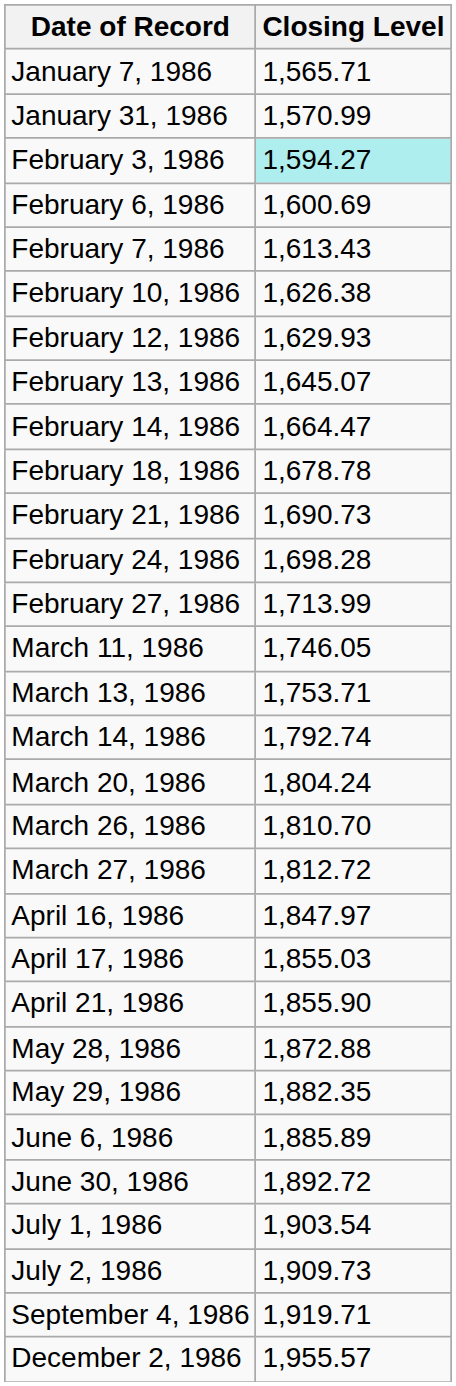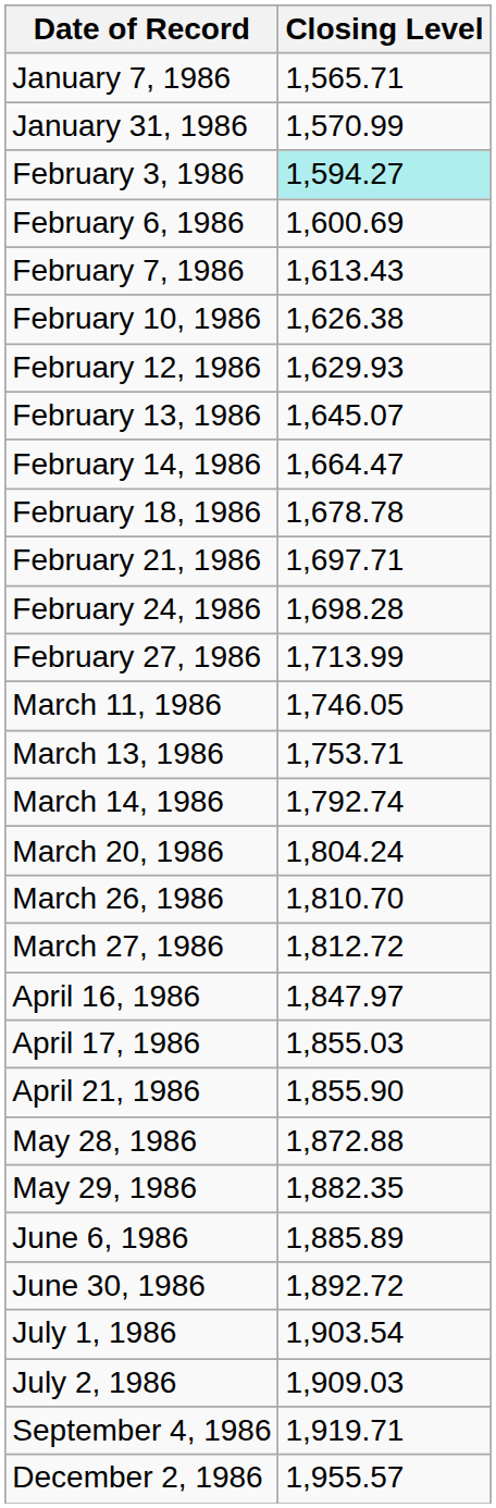February 21, 1986 | Closing Level: 1,690.73 -> 1,697.71
July 2, 1986 | Closing Level: 1,909.73 -> 1,909.03
